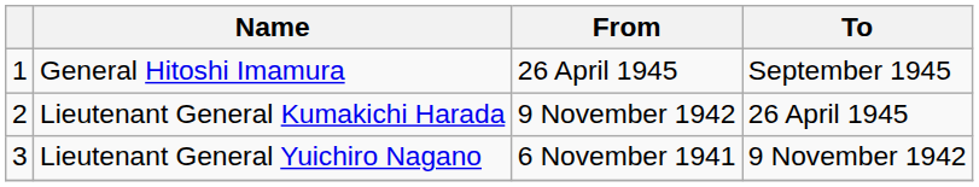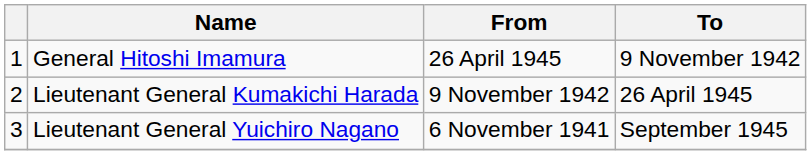General Hitoshi Imamura | To: September 1945 -> 9 November 1942
Lieutenant General Yuichiro Nagano | To: 9 November 1942 -> September 1945
